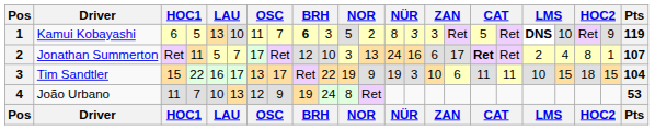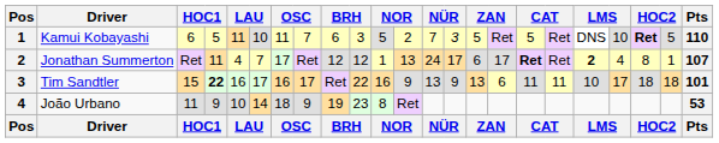Kamui Kobayashi | column 5: 13 -> 11
Kamui Kobayashi | column 9: bold -> normal
Kamui Kobayashi | column 13: 8 -> 7
Kamui Kobayashi | column 15: 3 -> 5
Kamui Kobayashi | column 19: bold -> normal
Kamui Kobayashi | column 21: normal -> bold
Kamui Kobayashi | column 22: 9 -> 5
Kamui Kobayashi | Pts: 119 -> 110
Jonathan Summerton | column 5: 5 -> 4
Jonathan Summerton | column 10: 10 -> 12
Jonathan Summerton | column 11: 3 -> 1
Jonathan Summerton | column 14: 16 -> 17
Jonathan Summerton | column 19: normal -> bold
Tim Sandtler | column 4: normal -> bold
Tim Sandtler | column 7: 13 -> 16
Tim Sandtler | column 11: 19 -> 16
Tim Sandtler | column 13: 19 -> 13
Tim Sandtler | column 14: 3 -> 9
Tim Sandtler | column 15: 10 -> 13
Tim Sandtler | column 20: 15 -> 17
Tim Sandtler | column 22: 15 -> 18
Tim Sandtler | Pts: 104 -> 101
João Urbano | column 4: 7 -> 9
João Urbano | column 6: 13 -> 14
João Urbano | column 7: 12 -> 18
João Urbano | column 10: 24 -> 23
